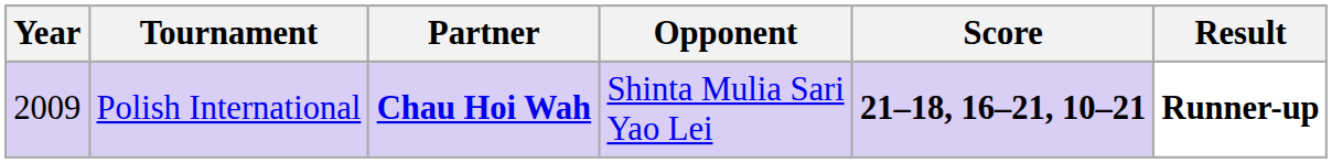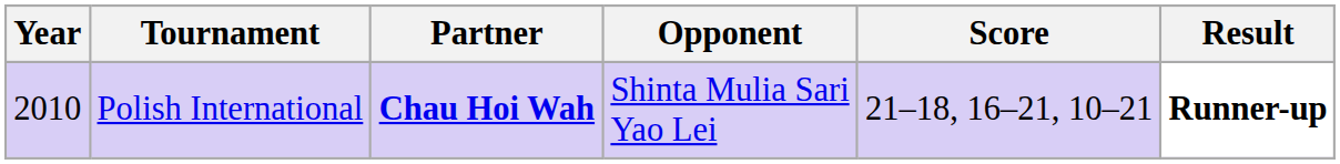Polish International | Year: 2009 -> 2010
Polish International | Score: bold -> normal
